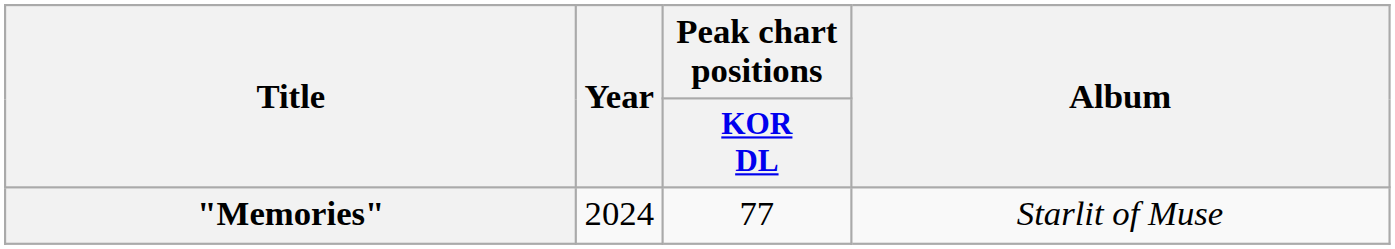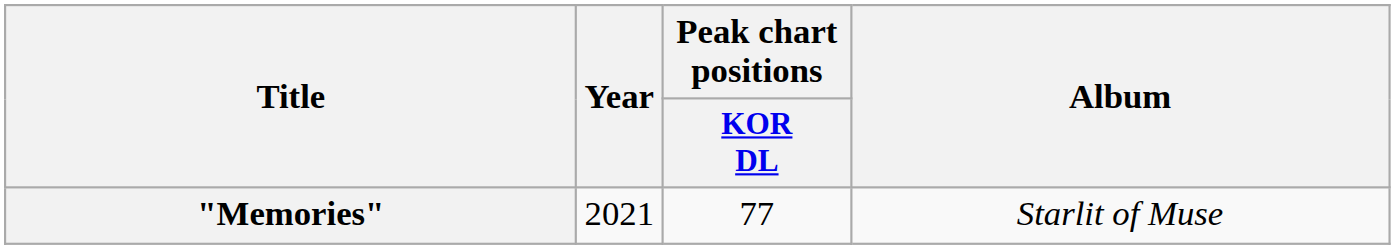"Memories" | Year: 2024 -> 2021
